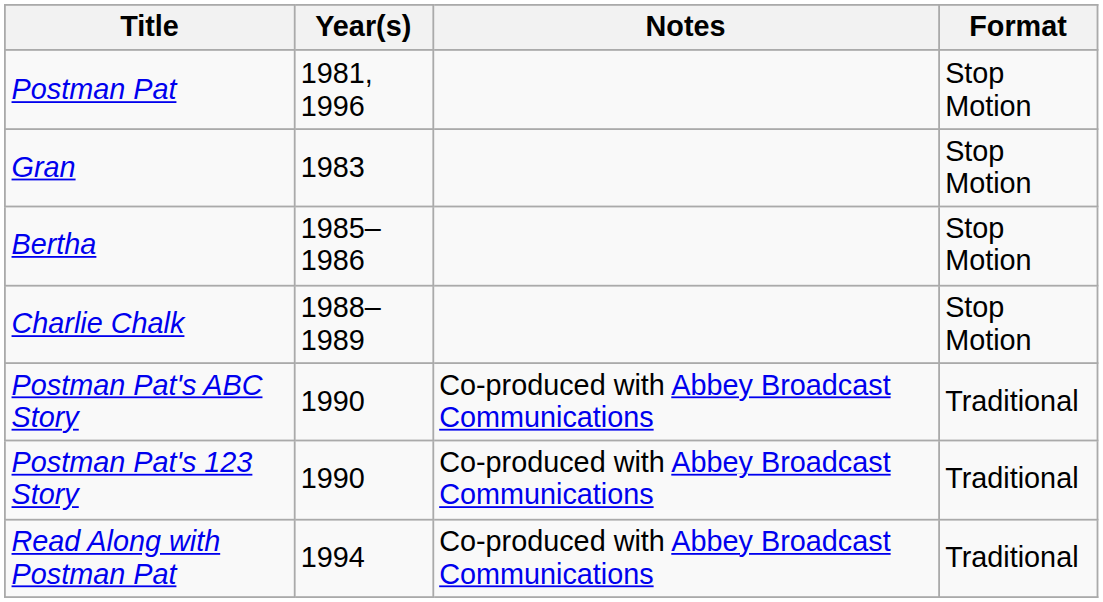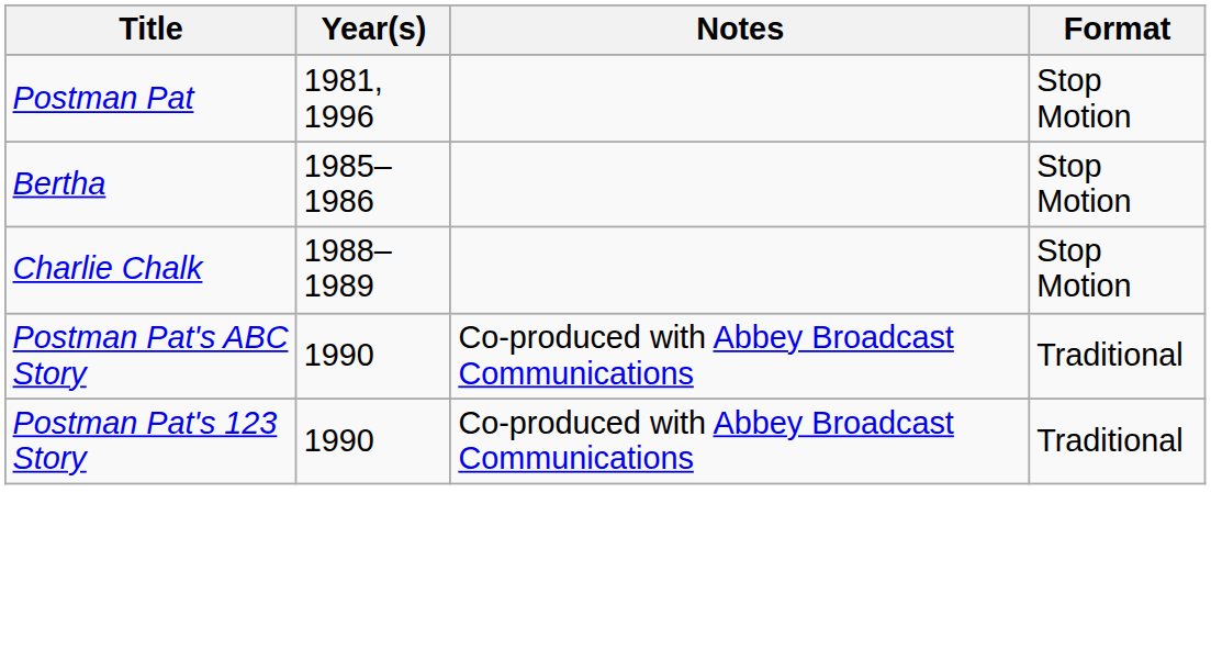- row: Gran | 1983 | Stop Motion
- row: Read Along with Postman Pat | 1994 | Co-produced with Abbey Broadcast Communications | Traditional
